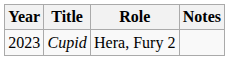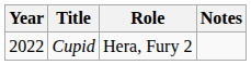Cupid | Year: 2023 -> 2022
